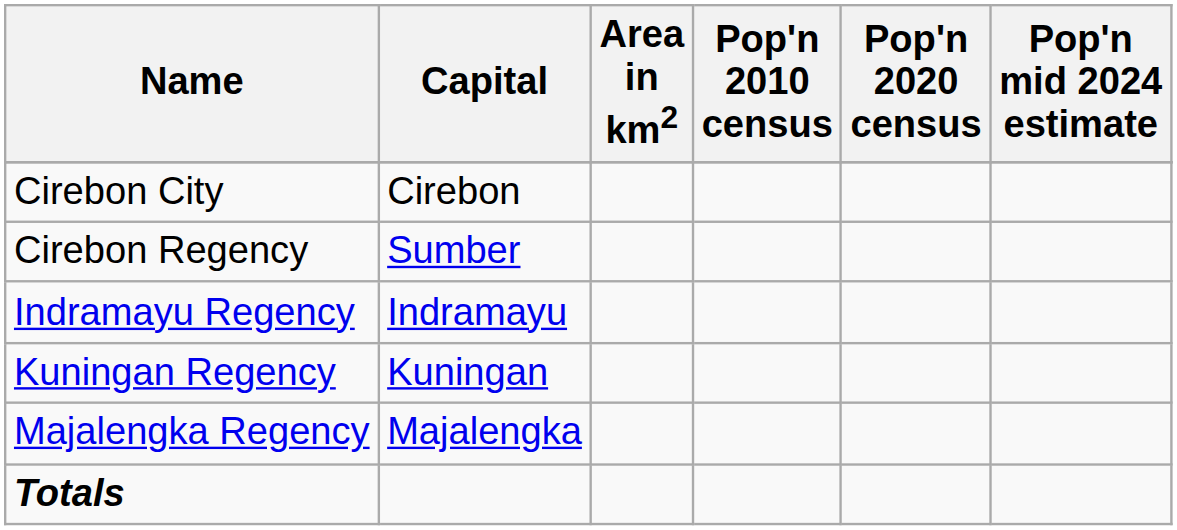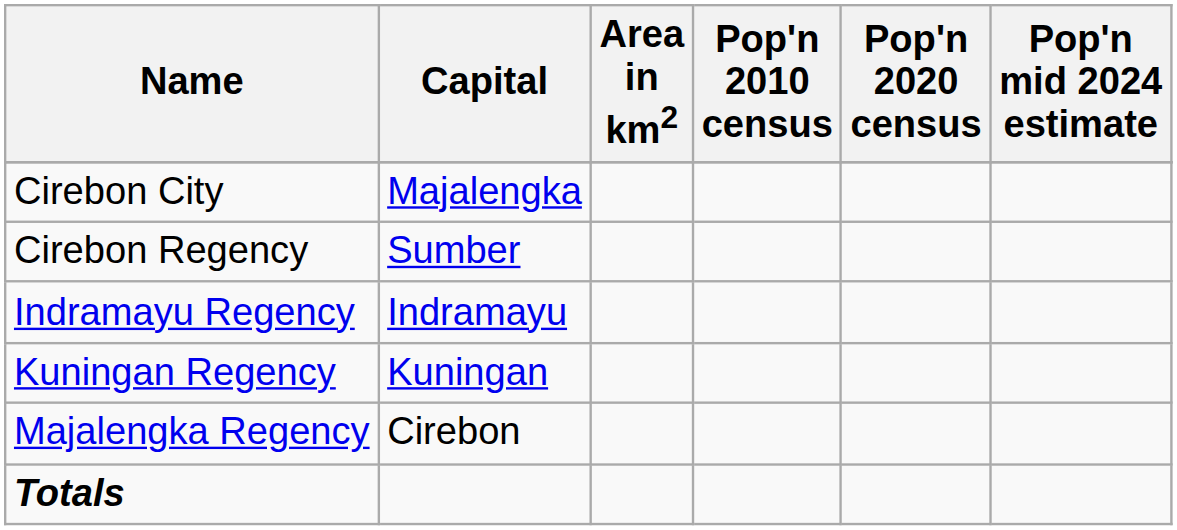Cirebon City | Capital: Cirebon -> Majalengka
Majalengka Regency | Capital: Majalengka -> Cirebon
